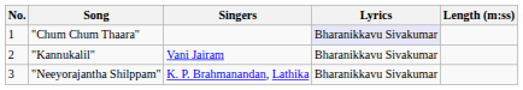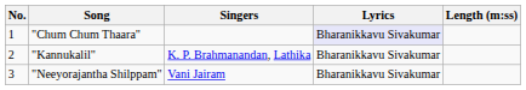"Kannukalil" | Singers: Vani Jairam -> K. P. Brahmanandan, Lathika
"Neeyorajantha Shilppam" | Singers: K. P. Brahmanandan, Lathika -> Vani Jairam
